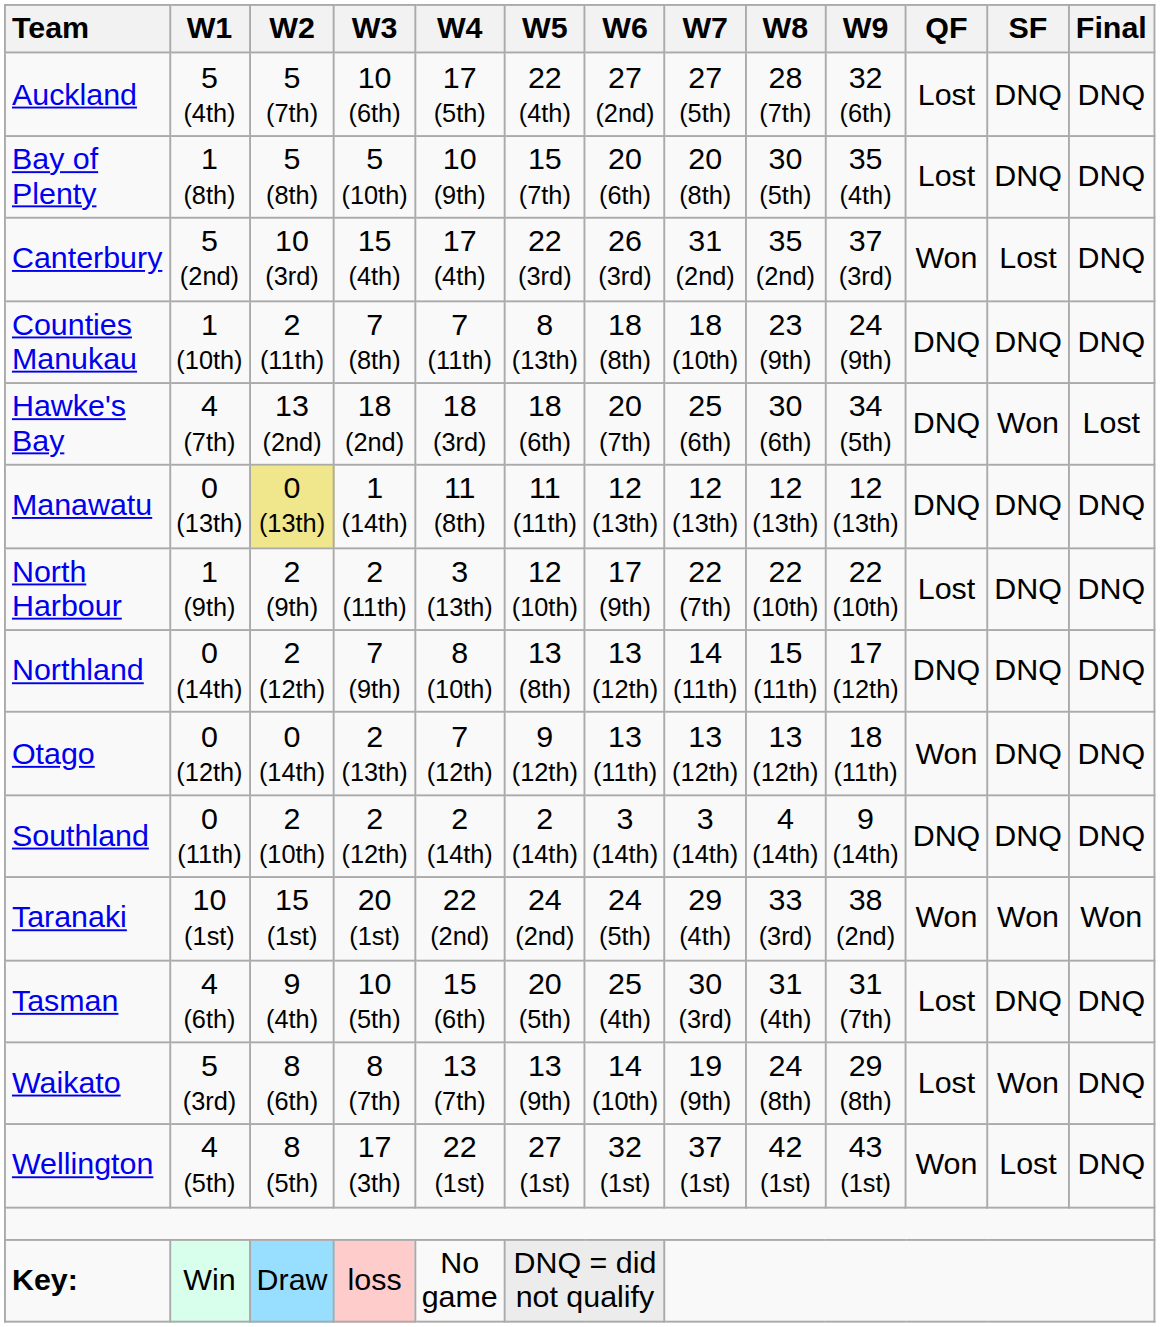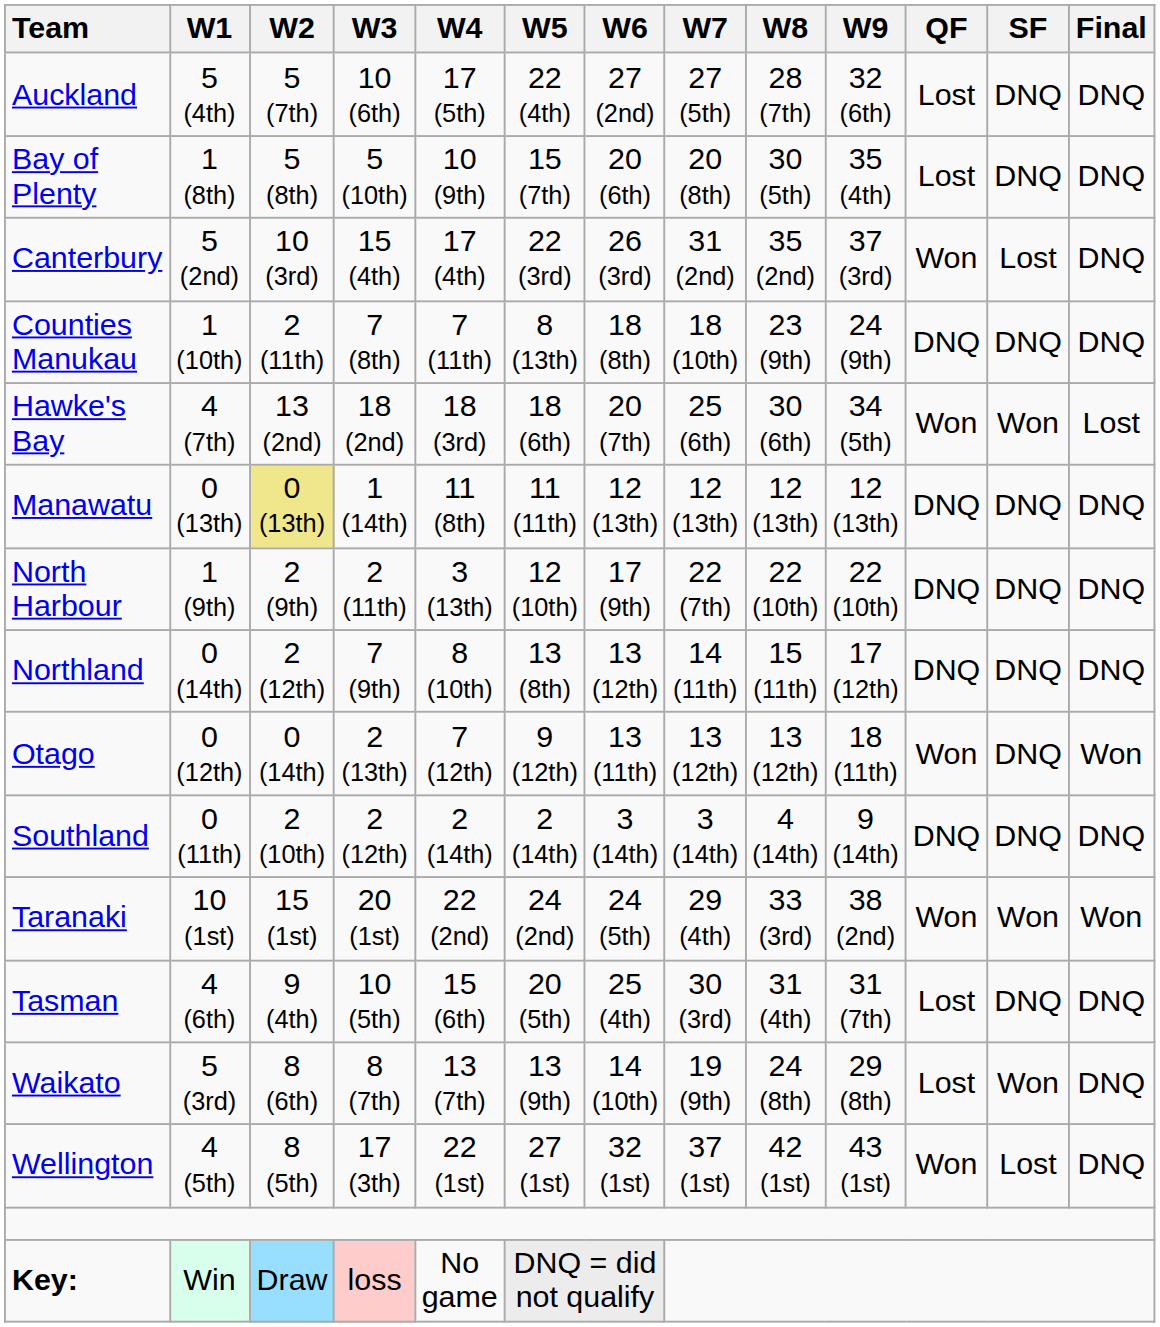Hawke's Bay | QF: DNQ -> Won
North Harbour | QF: Lost -> DNQ
Otago | Final: DNQ -> Won
